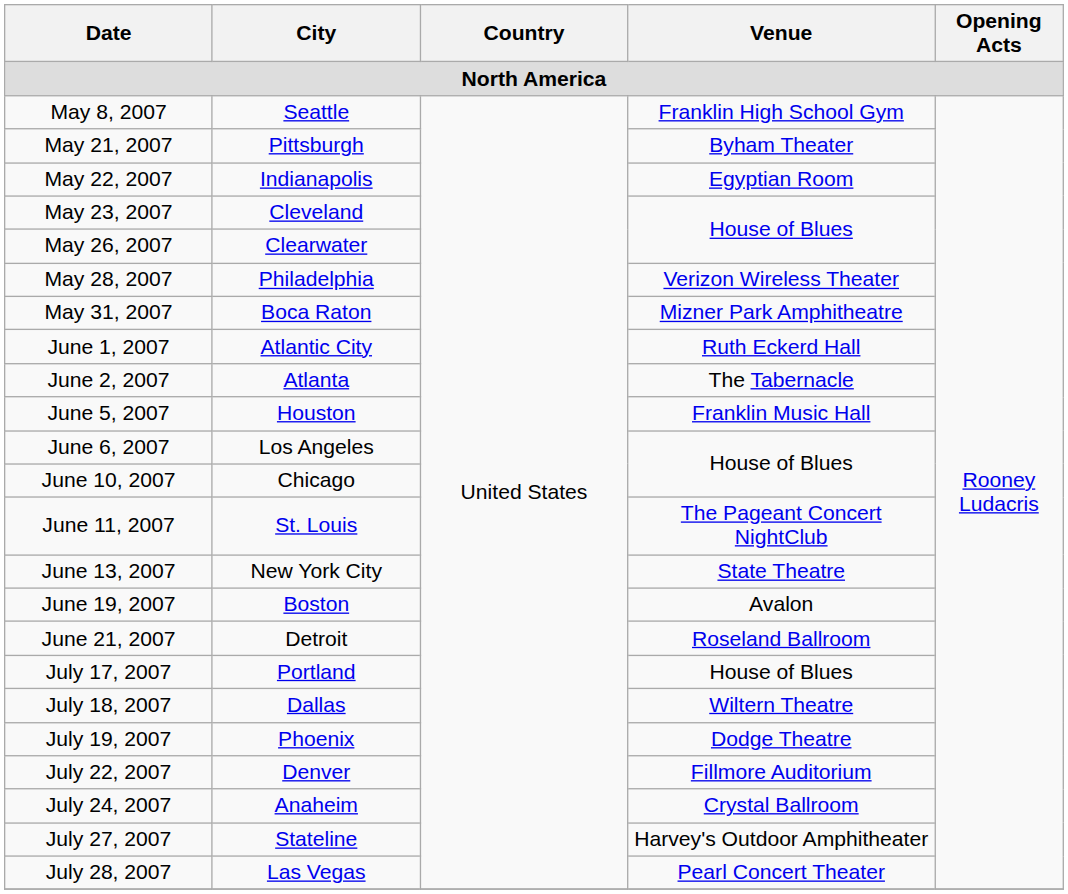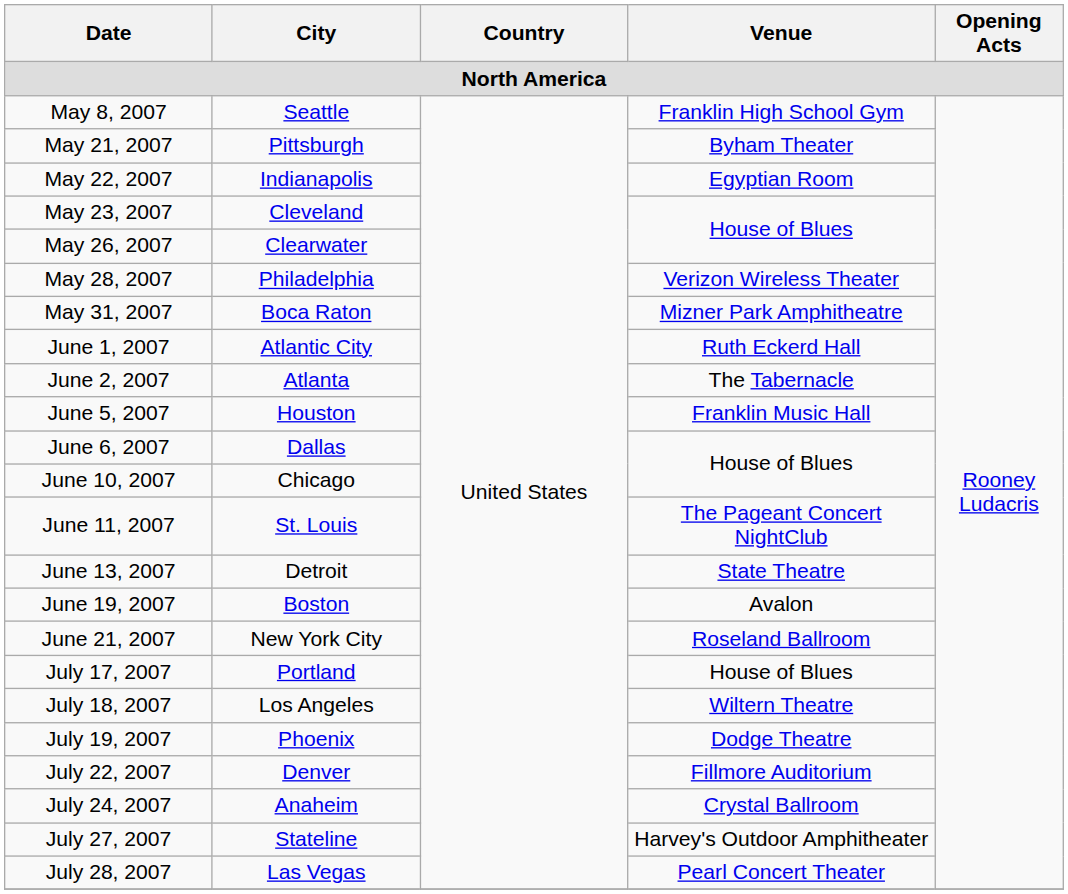June 6, 2007 | City: Los Angeles -> Dallas
June 13, 2007 | City: New York City -> Detroit
June 21, 2007 | City: Detroit -> New York City
July 18, 2007 | City: Dallas -> Los Angeles
